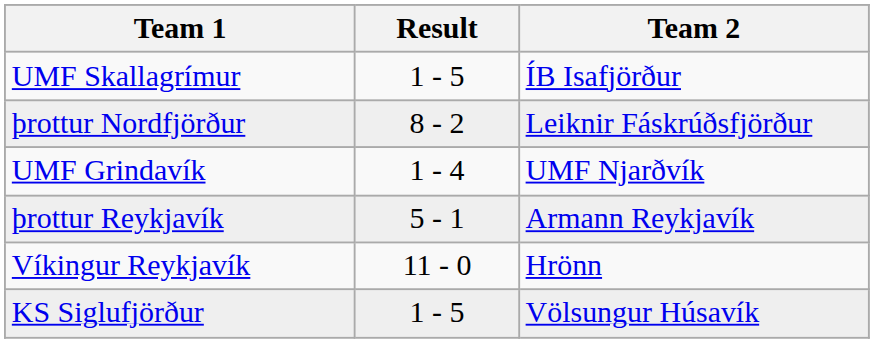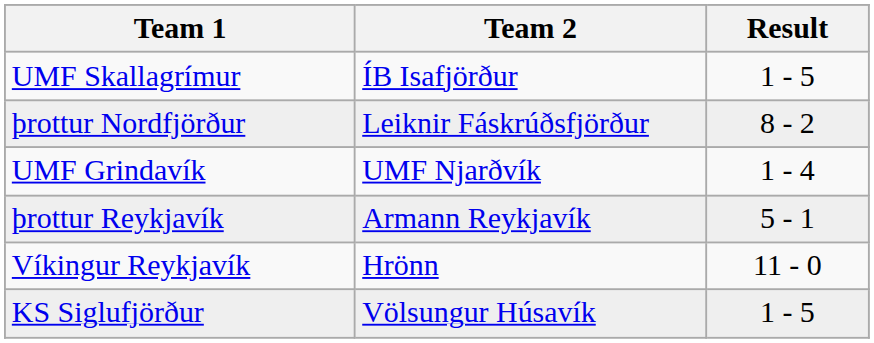columns swapped: Team 2 <-> Result
